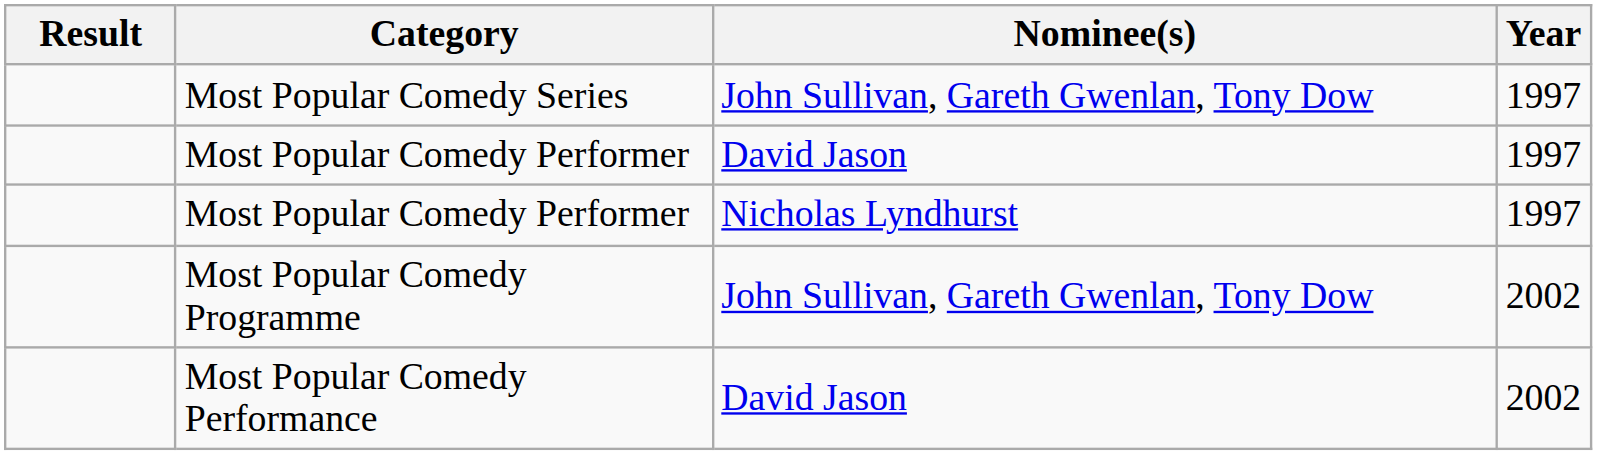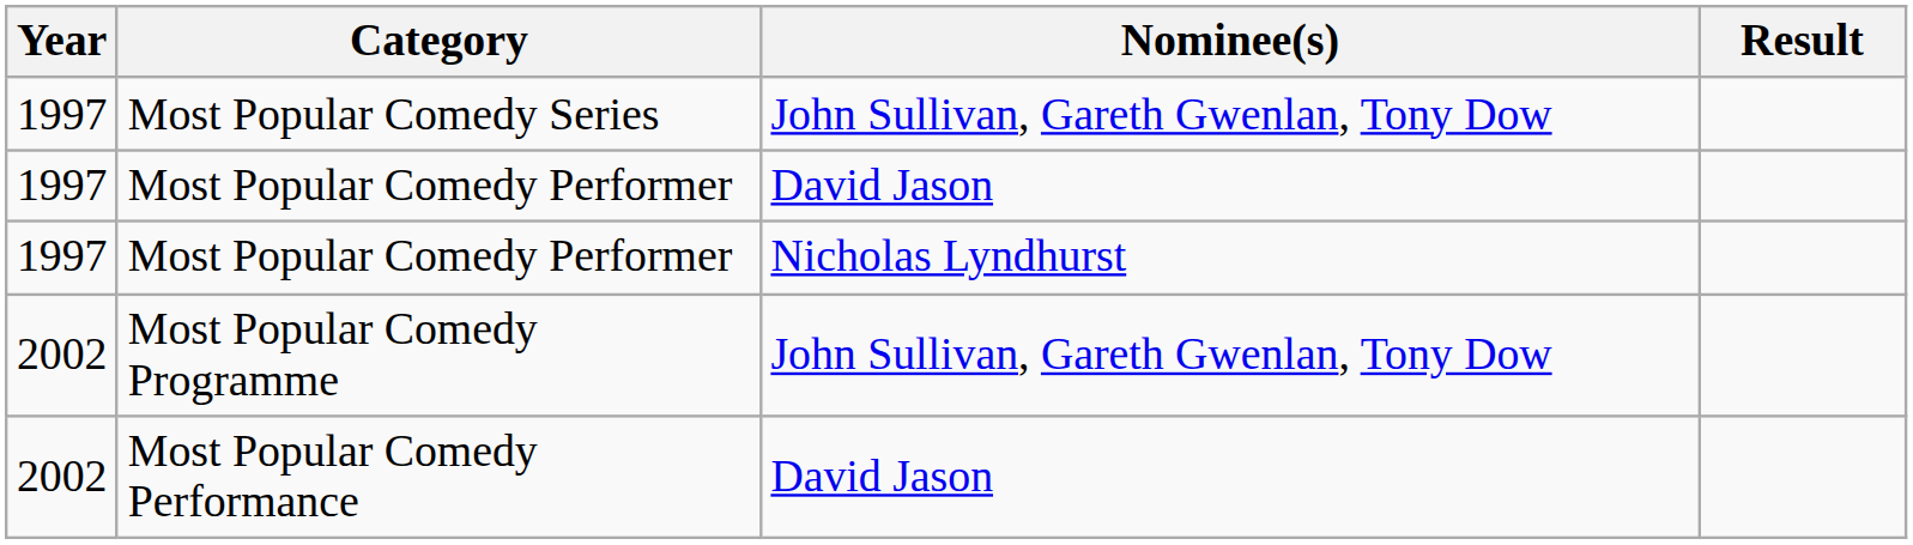columns swapped: Year <-> Result
